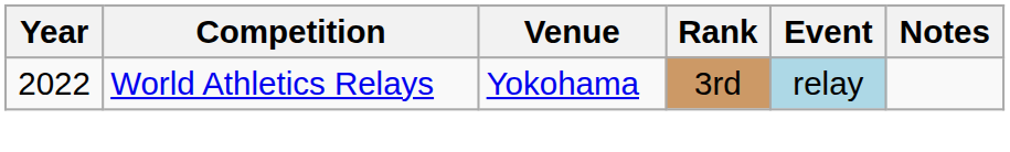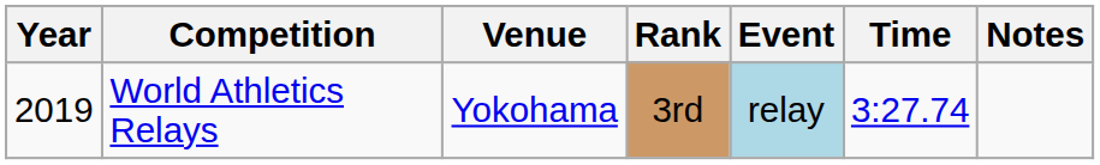+ column: Time | 3:27.74
World Athletics Relays | Year: 2022 -> 2019
